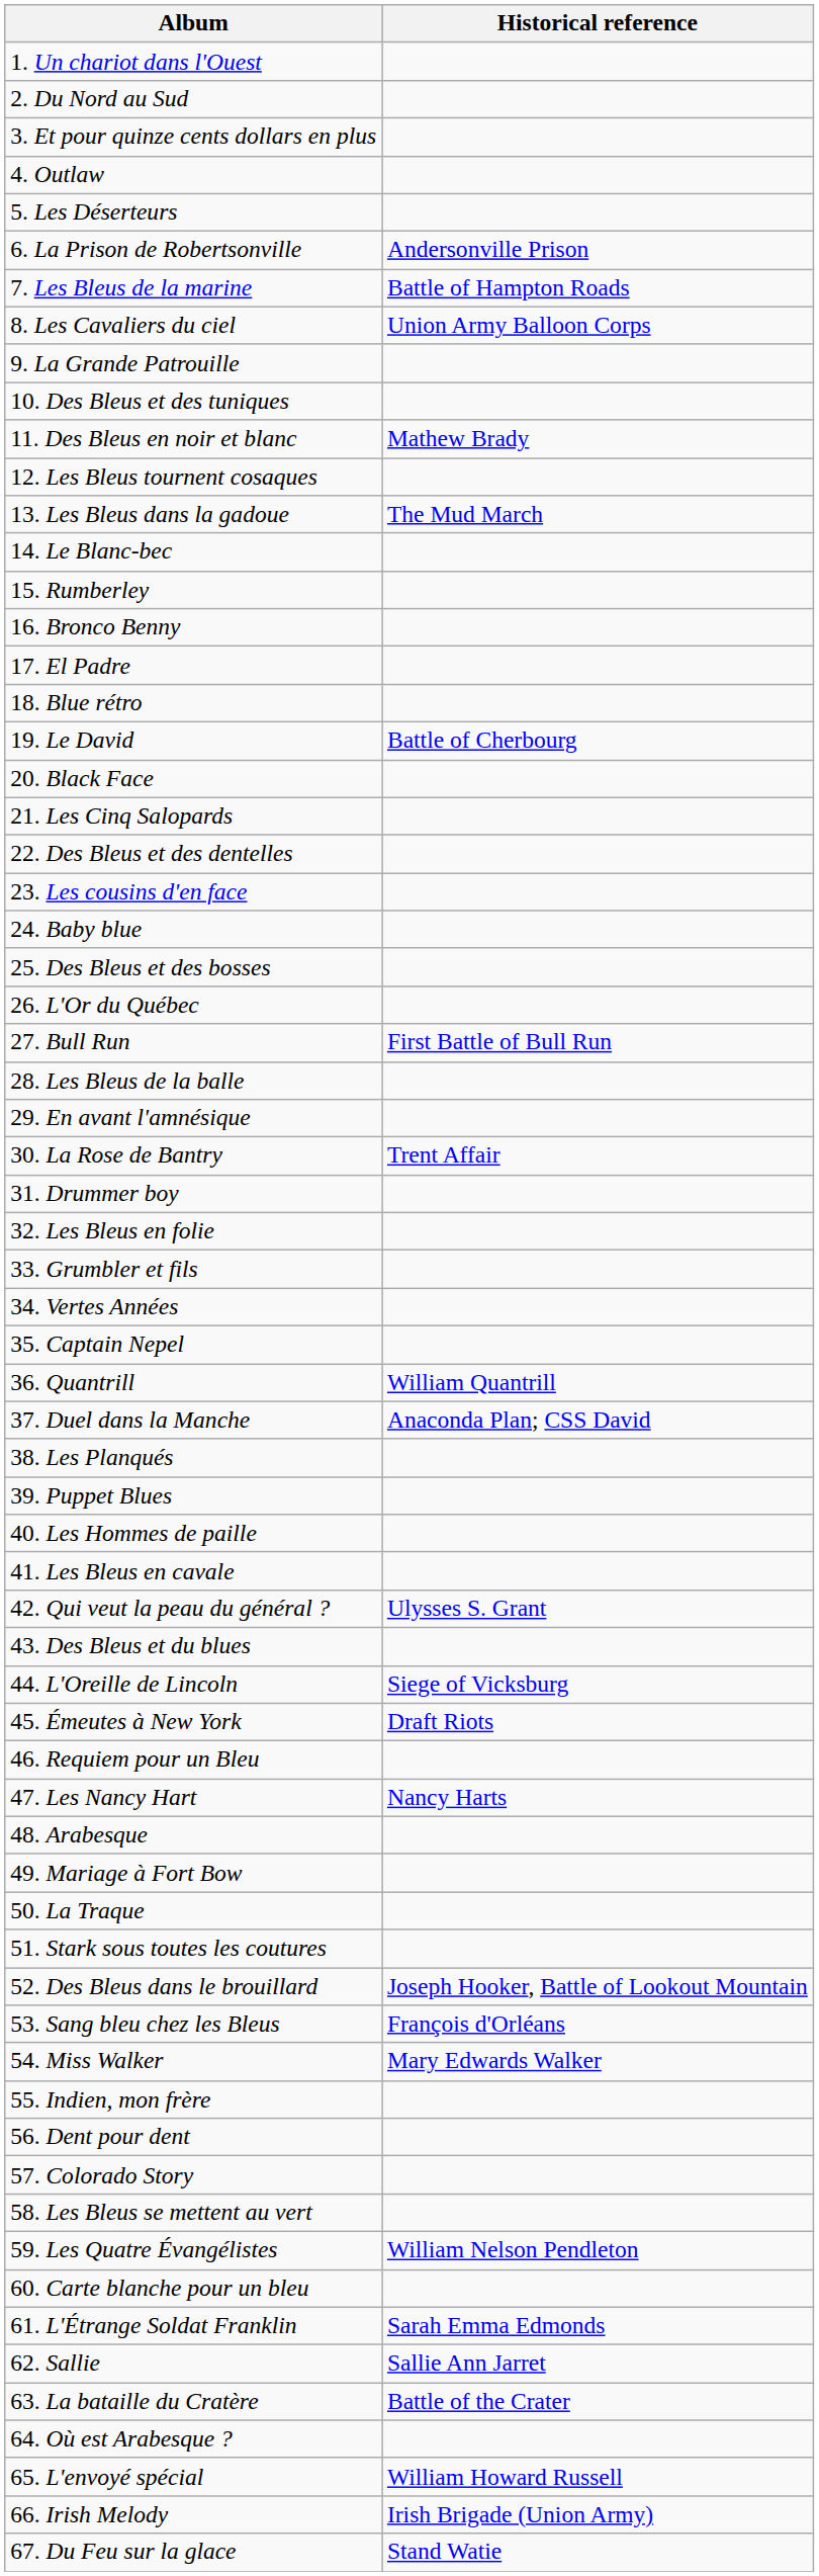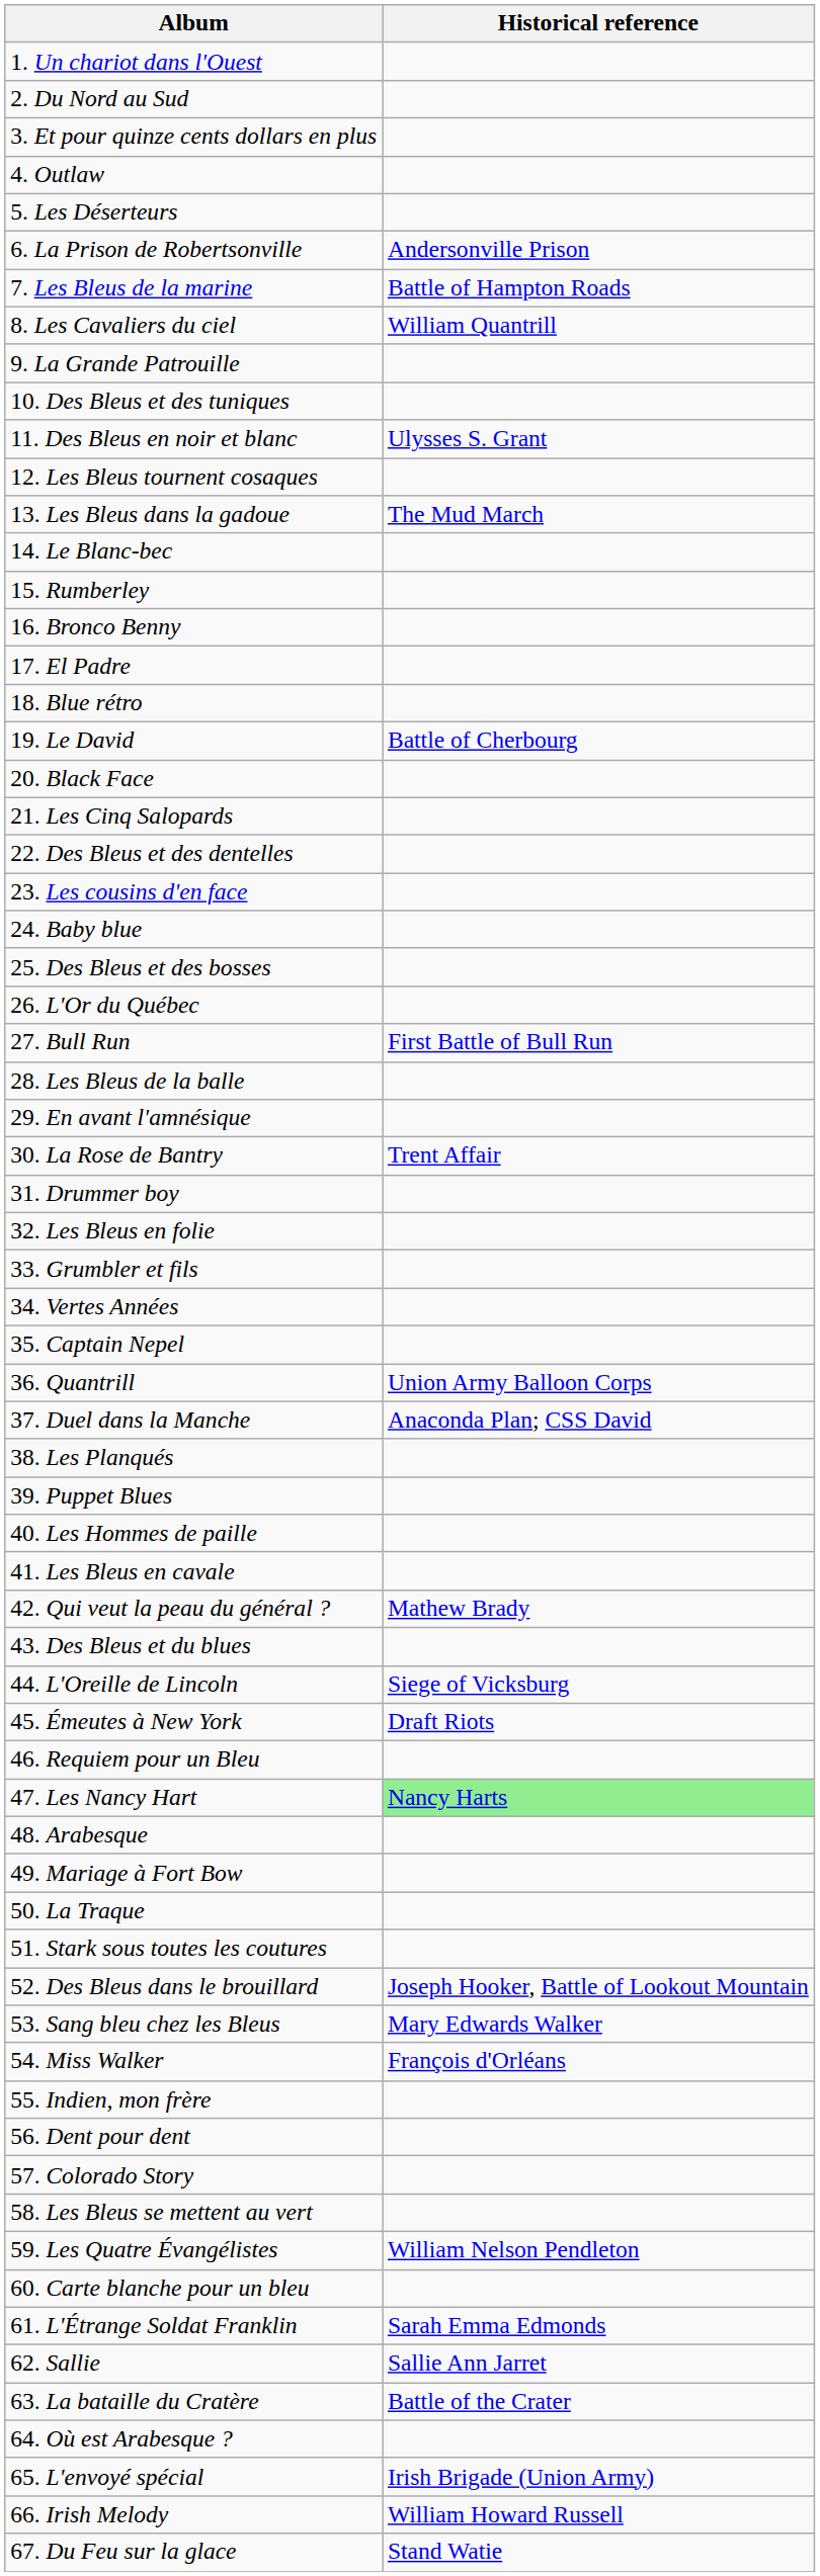8. Les Cavaliers du ciel | Historical reference: Union Army Balloon Corps -> William Quantrill
11. Des Bleus en noir et blanc | Historical reference: Mathew Brady -> Ulysses S. Grant
36. Quantrill | Historical reference: William Quantrill -> Union Army Balloon Corps
42. Qui veut la peau du général ? | Historical reference: Ulysses S. Grant -> Mathew Brady
47. Les Nancy Hart | Historical reference: no background -> lightgreen background
53. Sang bleu chez les Bleus | Historical reference: François d'Orléans -> Mary Edwards Walker
54. Miss Walker | Historical reference: Mary Edwards Walker -> François d'Orléans
65. L'envoyé spécial | Historical reference: William Howard Russell -> Irish Brigade (Union Army)
66. Irish Melody | Historical reference: Irish Brigade (Union Army) -> William Howard Russell
